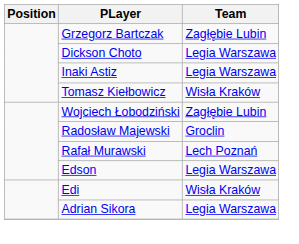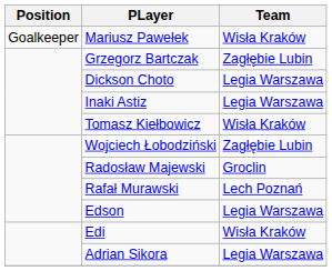+ row: Goalkeeper | Mariusz Pawełek | Wisła Kraków
